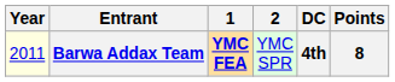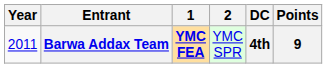Barwa Addax Team | Year: lightyellow background -> no background
Barwa Addax Team | Points: 8 -> 9
